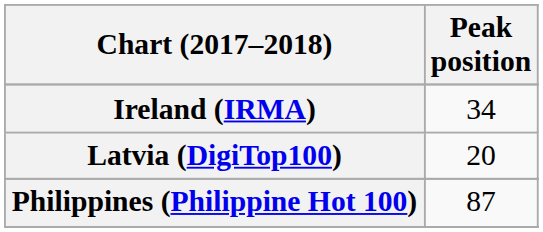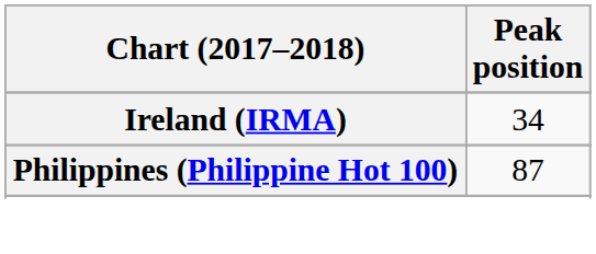- row: Latvia (DigiTop100) | 20
